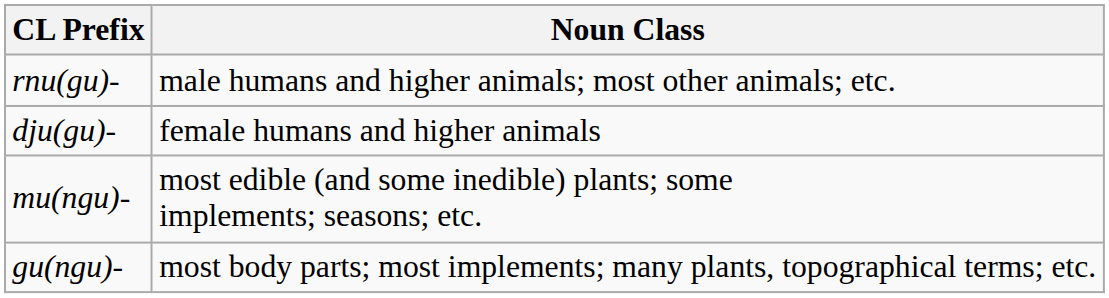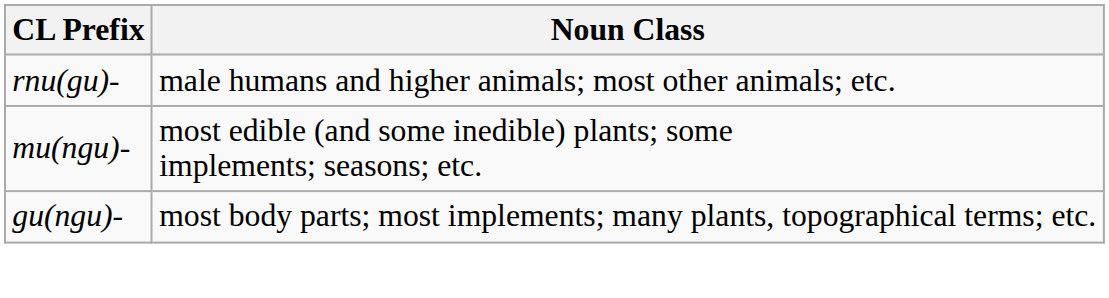- row: dju(gu)- | female humans and higher animals
